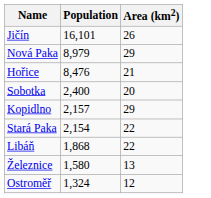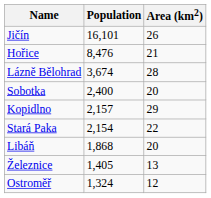- row: Nová Paka | 8,979 | 29
+ row: Lázně Bělohrad | 3,674 | 28
Libáň | Area (km2): 22 -> 20
Železnice | Population: 1,580 -> 1,405
